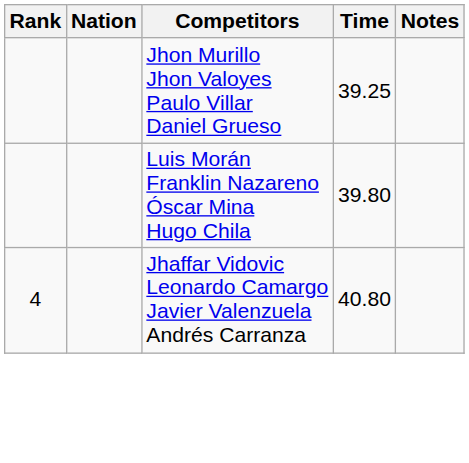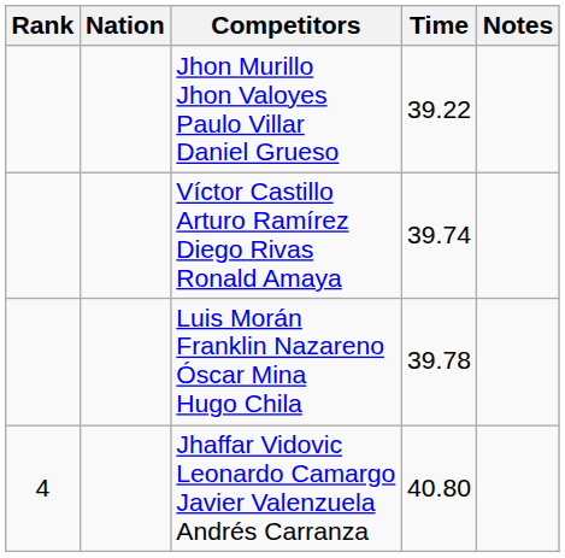Jhon Murillo Jhon Valoyes Paulo Villar Daniel Grueso | Time: 39.25 -> 39.22
+ row: Víctor Castillo Arturo Ramírez Diego Rivas Ronald Amaya | 39.74
Luis Morán Franklin Nazareno Óscar Mina Hugo Chila | Time: 39.80 -> 39.78
